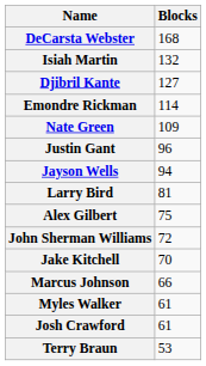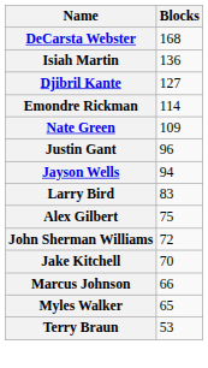Isiah Martin | Blocks: 132 -> 136
Larry Bird | Blocks: 81 -> 83
Myles Walker | Blocks: 61 -> 65
- row: Josh Crawford | 61
